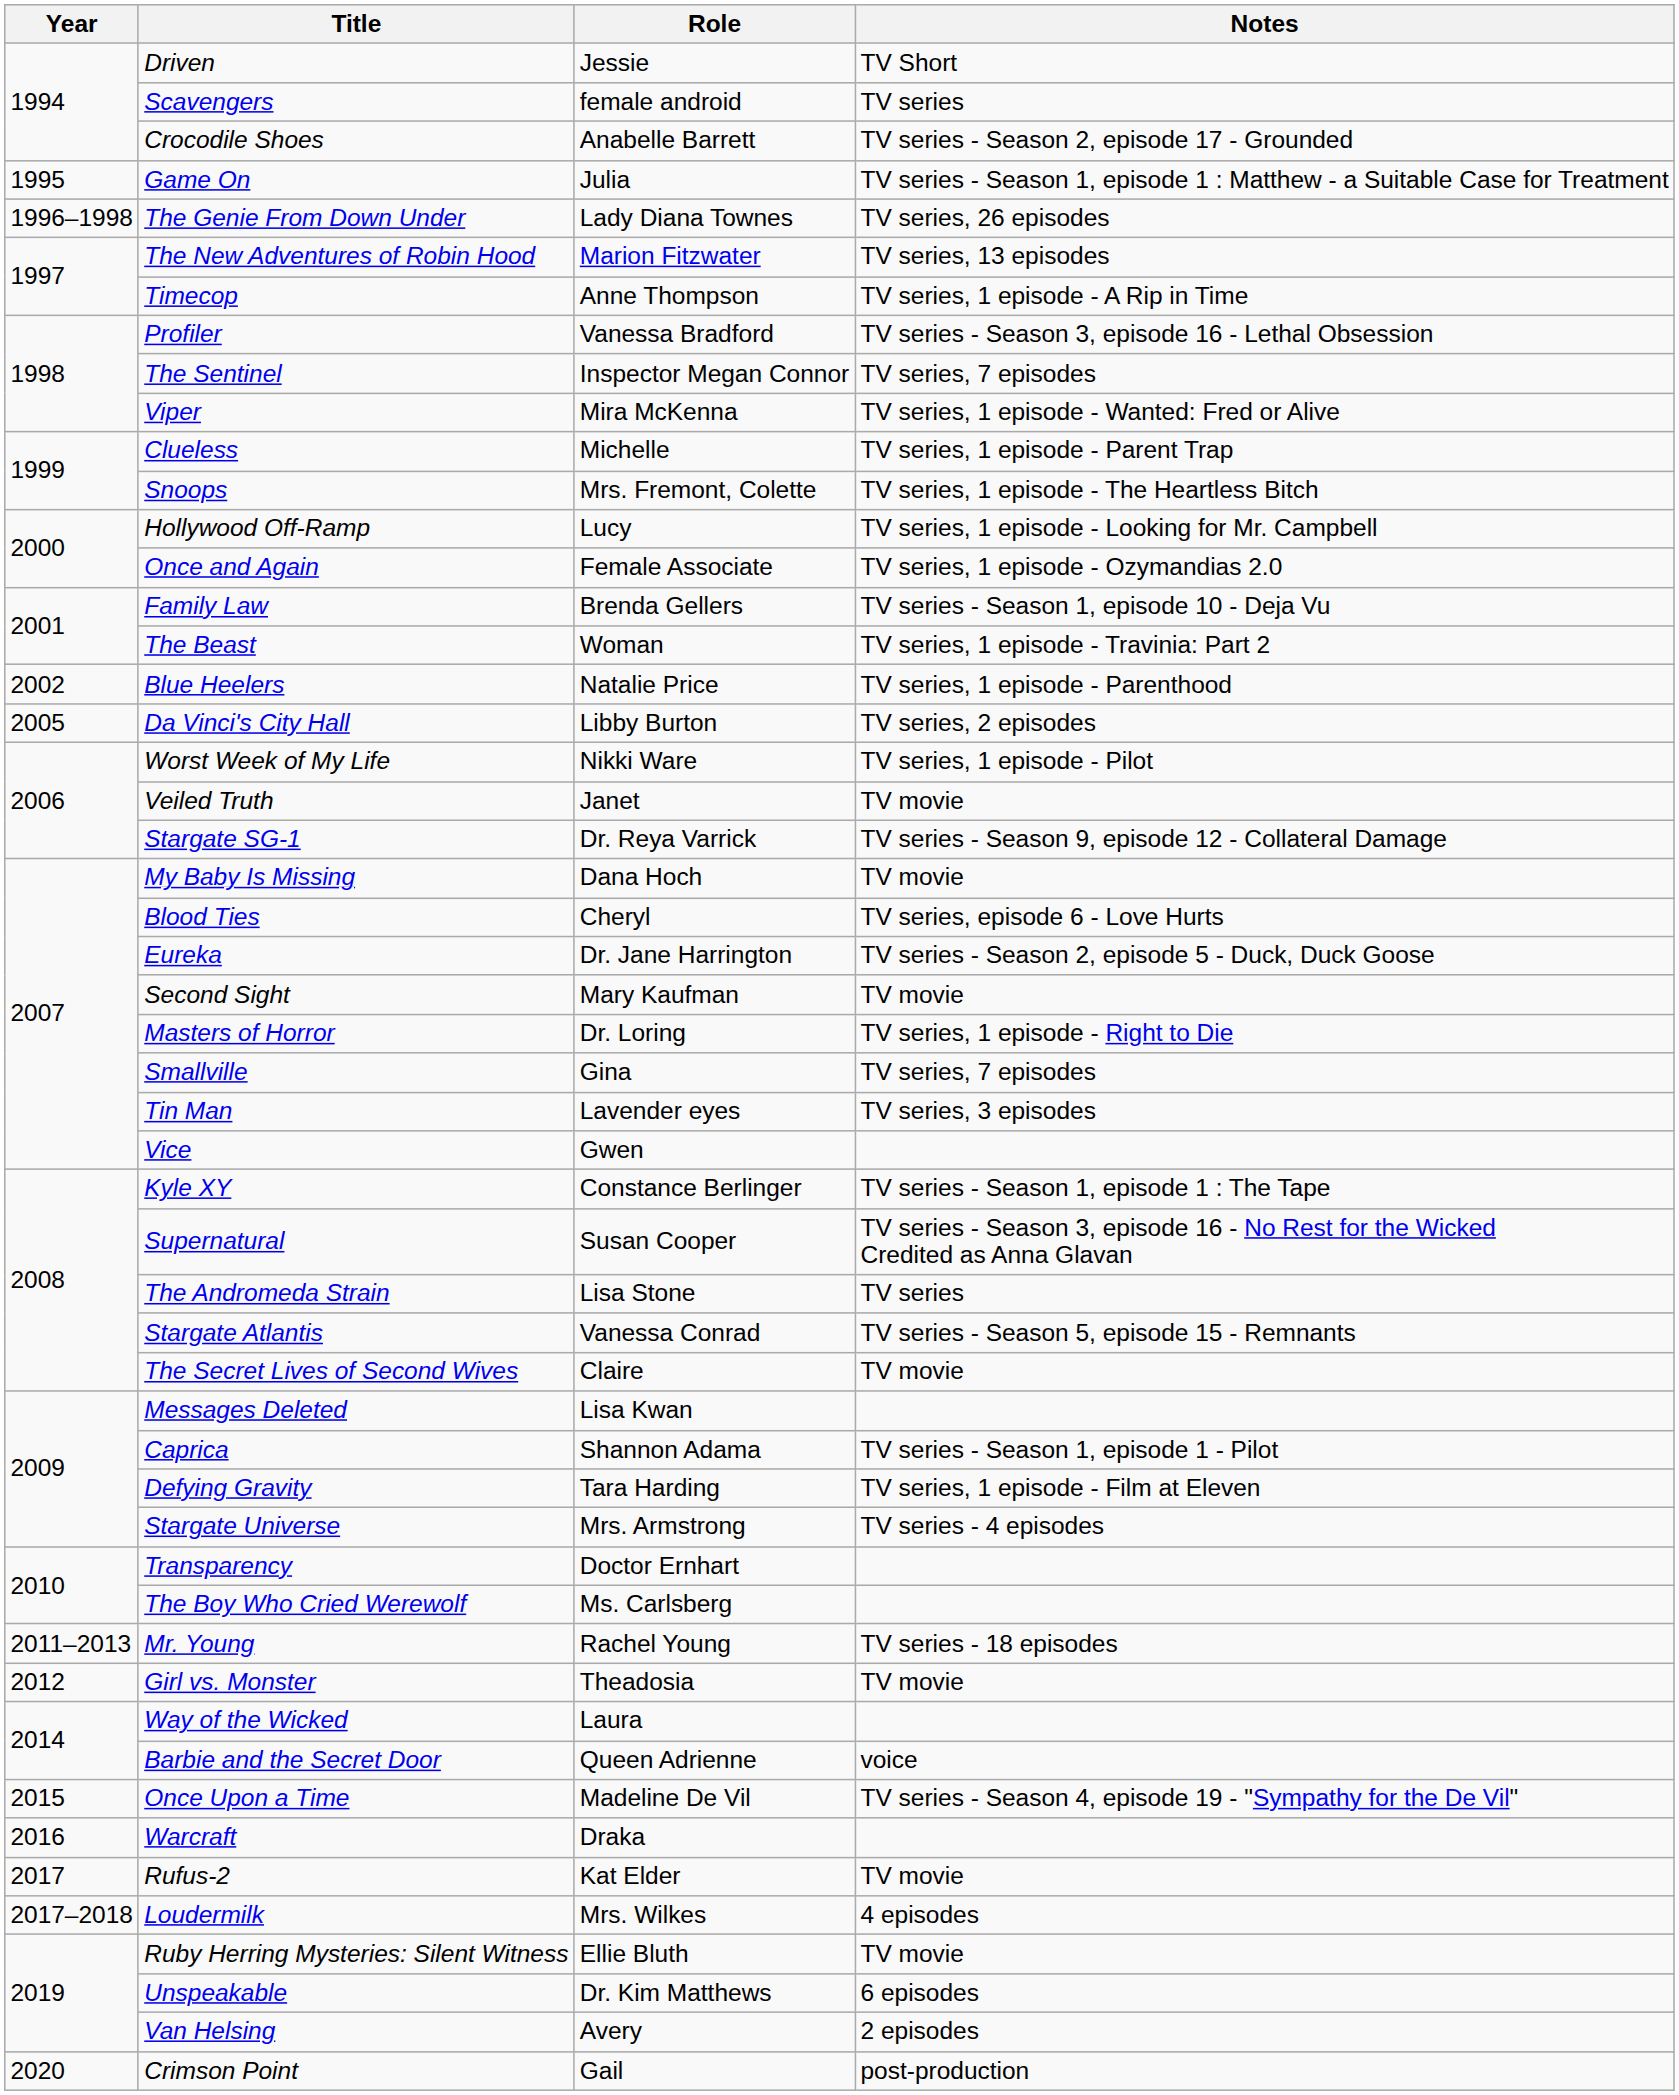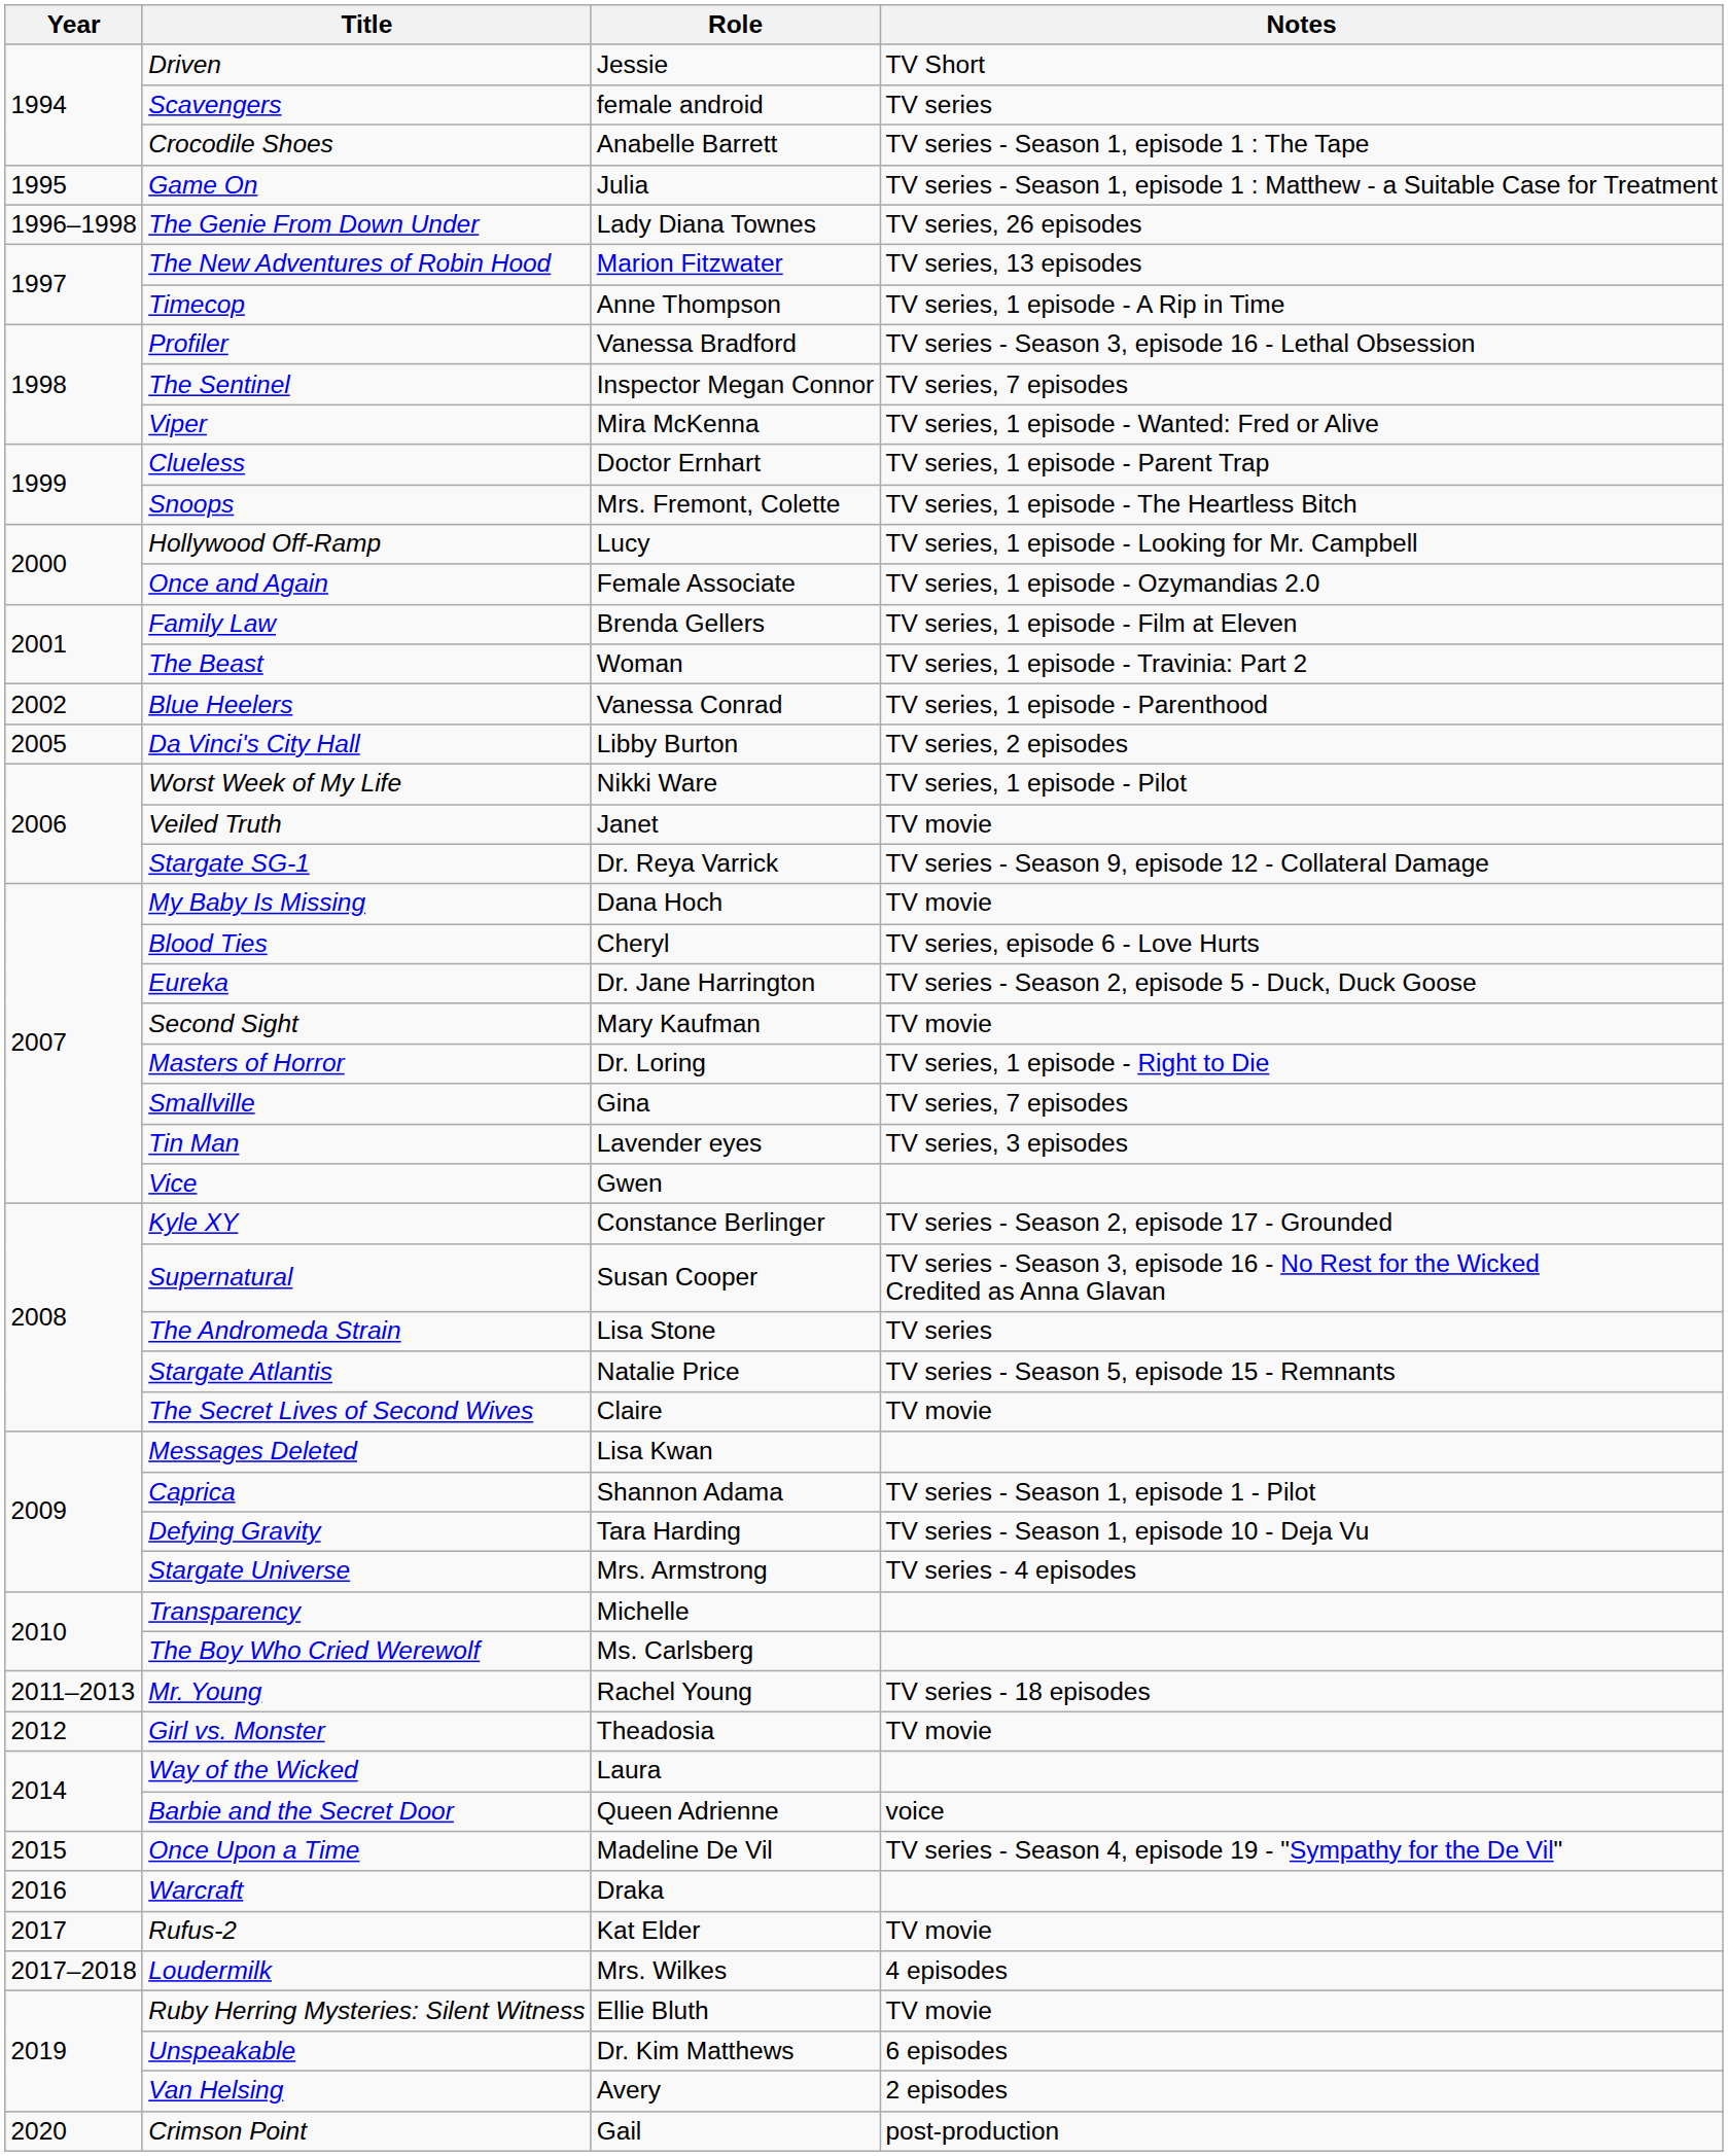Crocodile Shoes | Notes: TV series - Season 2, episode 17 - Grounded -> TV series - Season 1, episode 1 : The Tape
Clueless | Role: Michelle -> Doctor Ernhart
Family Law | Notes: TV series - Season 1, episode 10 - Deja Vu -> TV series, 1 episode - Film at Eleven
Blue Heelers | Role: Natalie Price -> Vanessa Conrad
Kyle XY | Notes: TV series - Season 1, episode 1 : The Tape -> TV series - Season 2, episode 17 - Grounded
Stargate Atlantis | Role: Vanessa Conrad -> Natalie Price
Defying Gravity | Notes: TV series, 1 episode - Film at Eleven -> TV series - Season 1, episode 10 - Deja Vu
Transparency | Role: Doctor Ernhart -> Michelle
